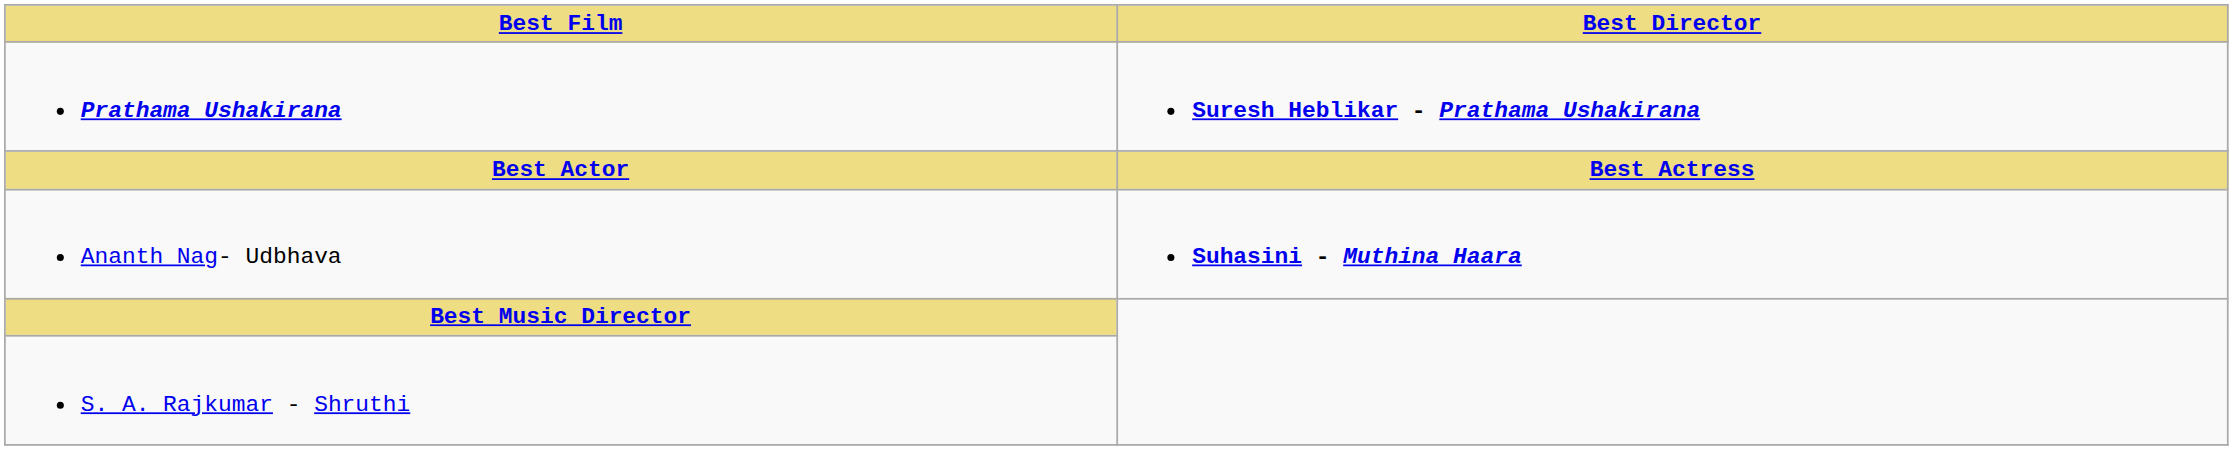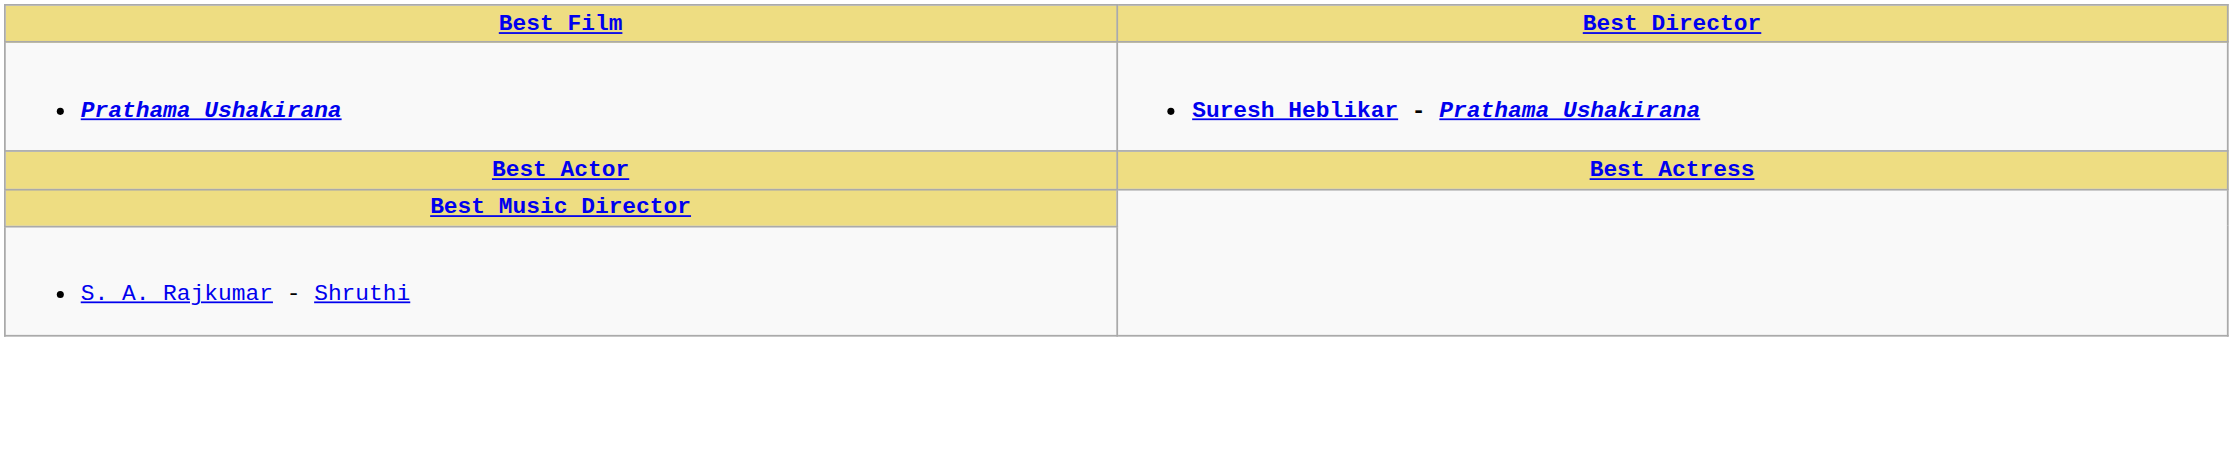- row: Ananth Nag- Udbhava | Suhasini - Muthina Haara
